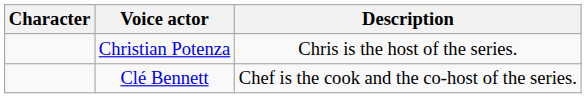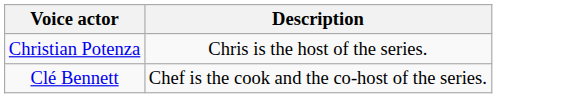- column: Character
